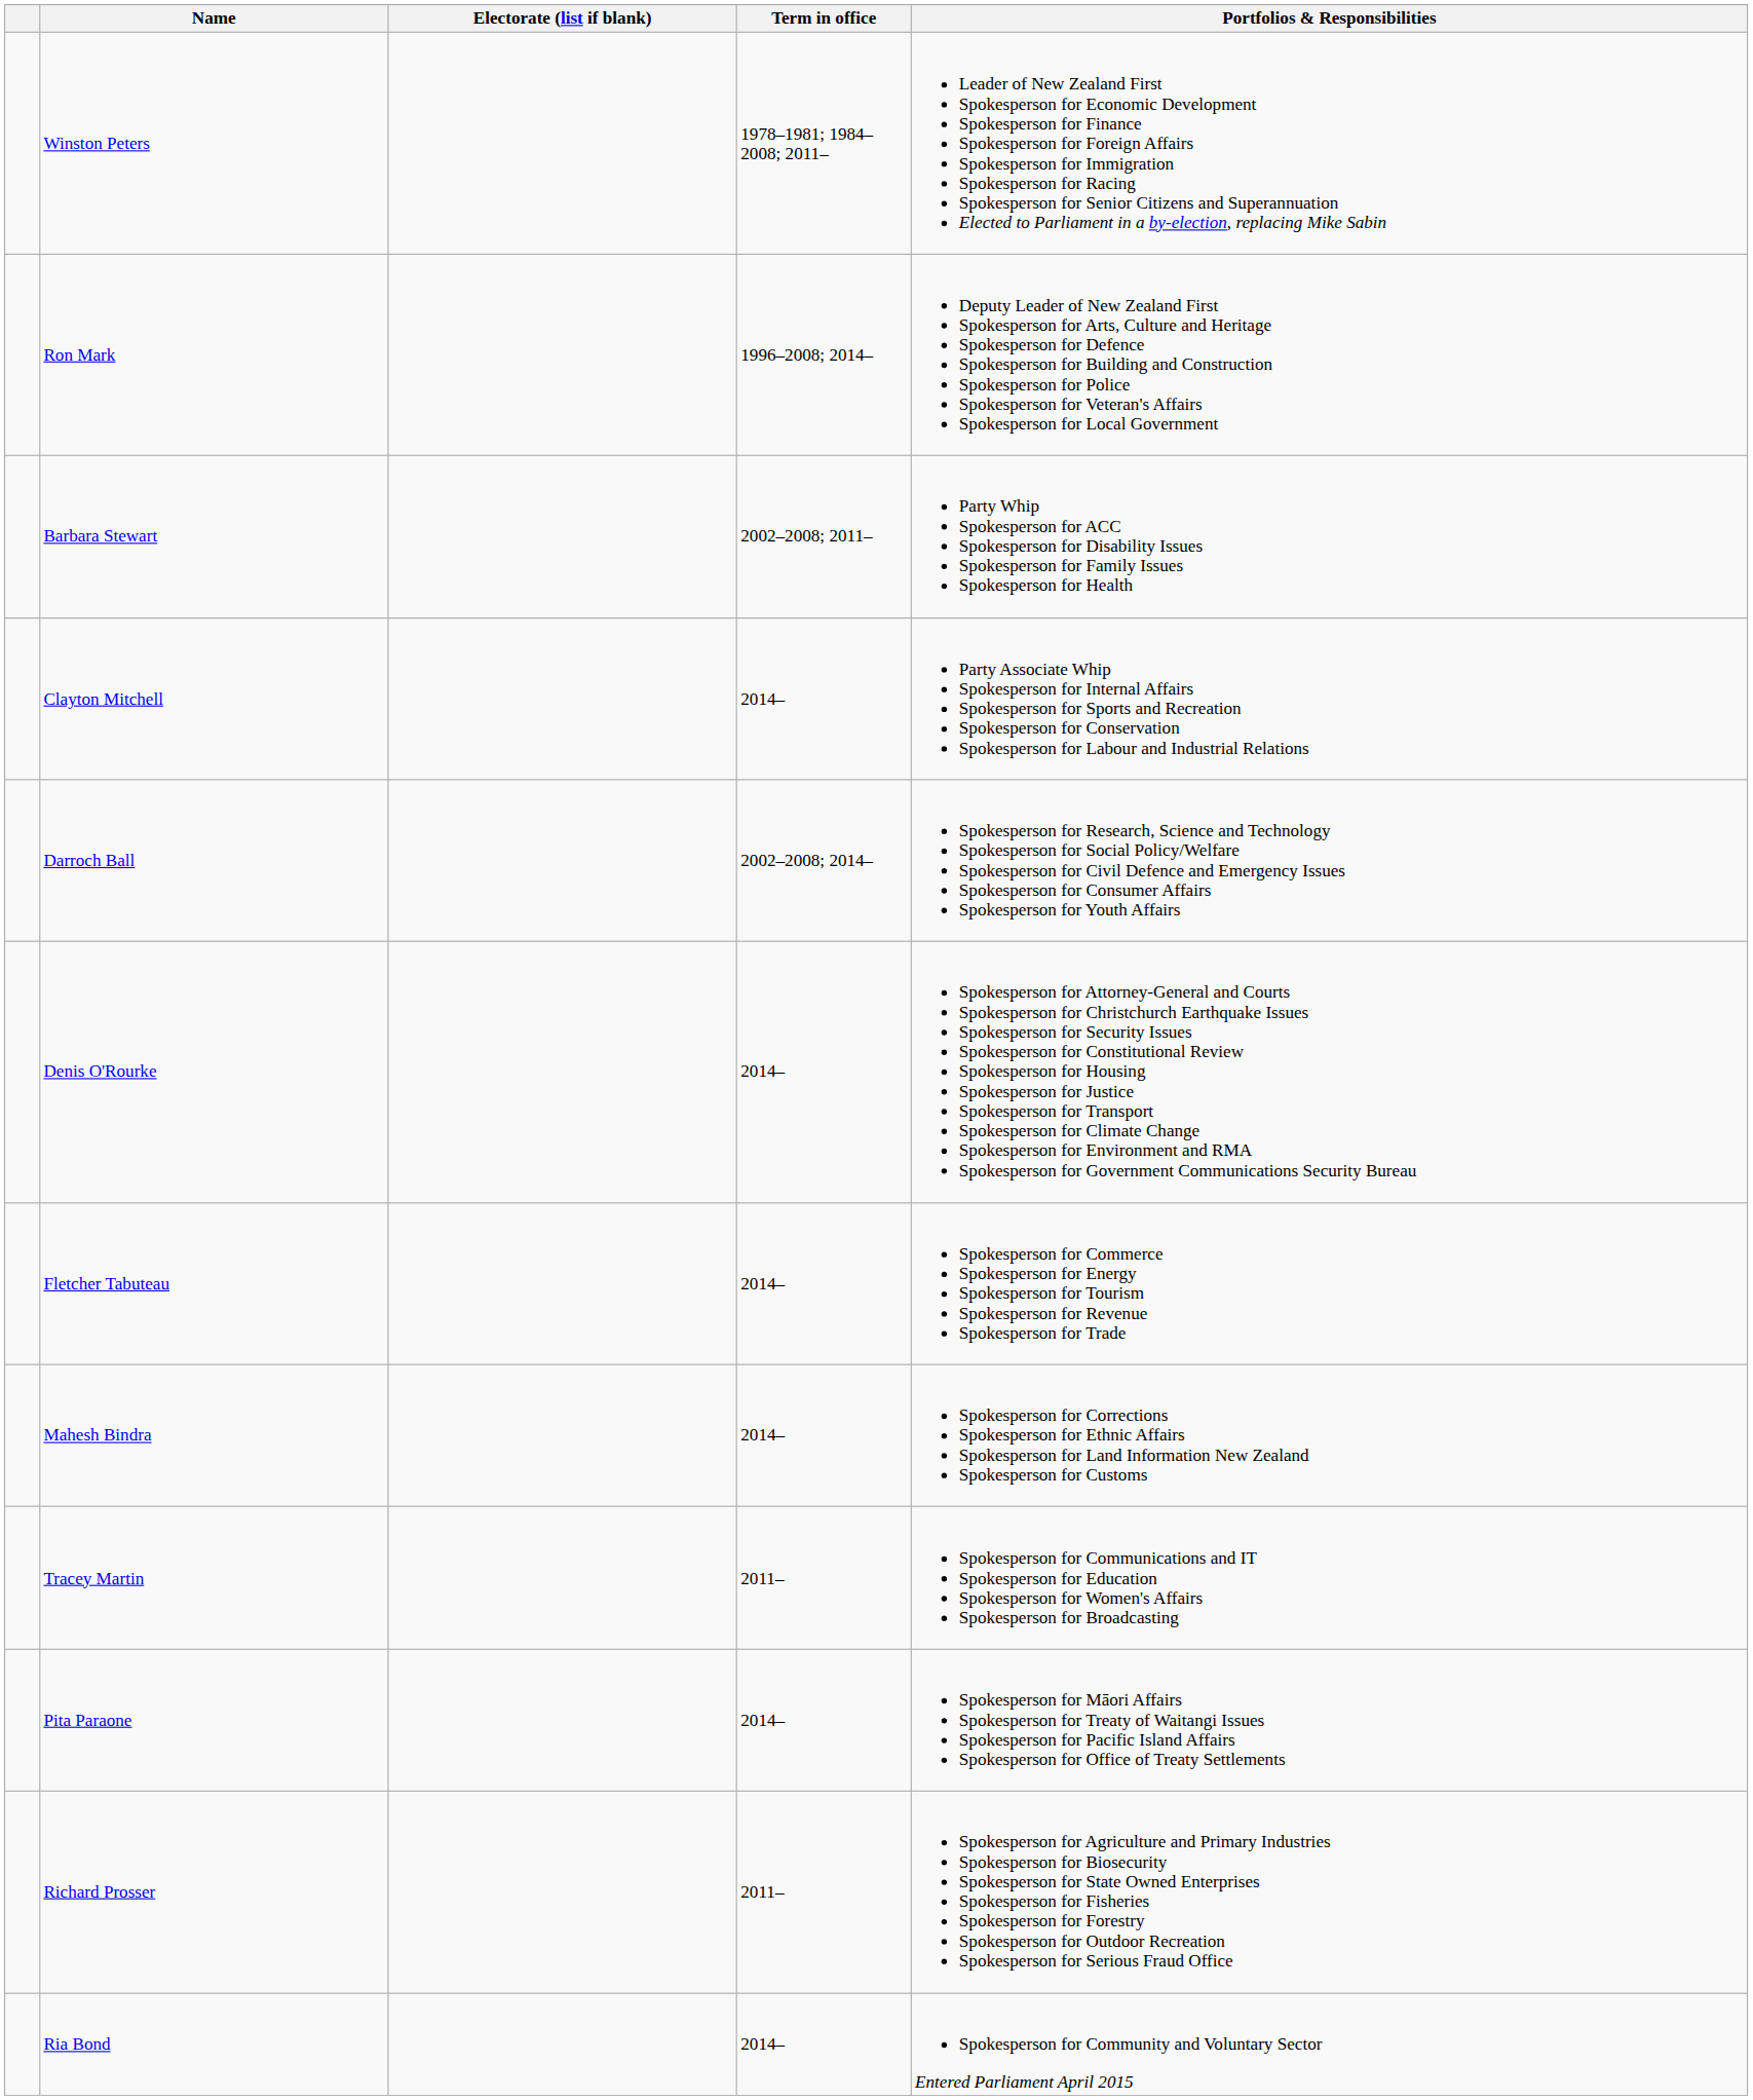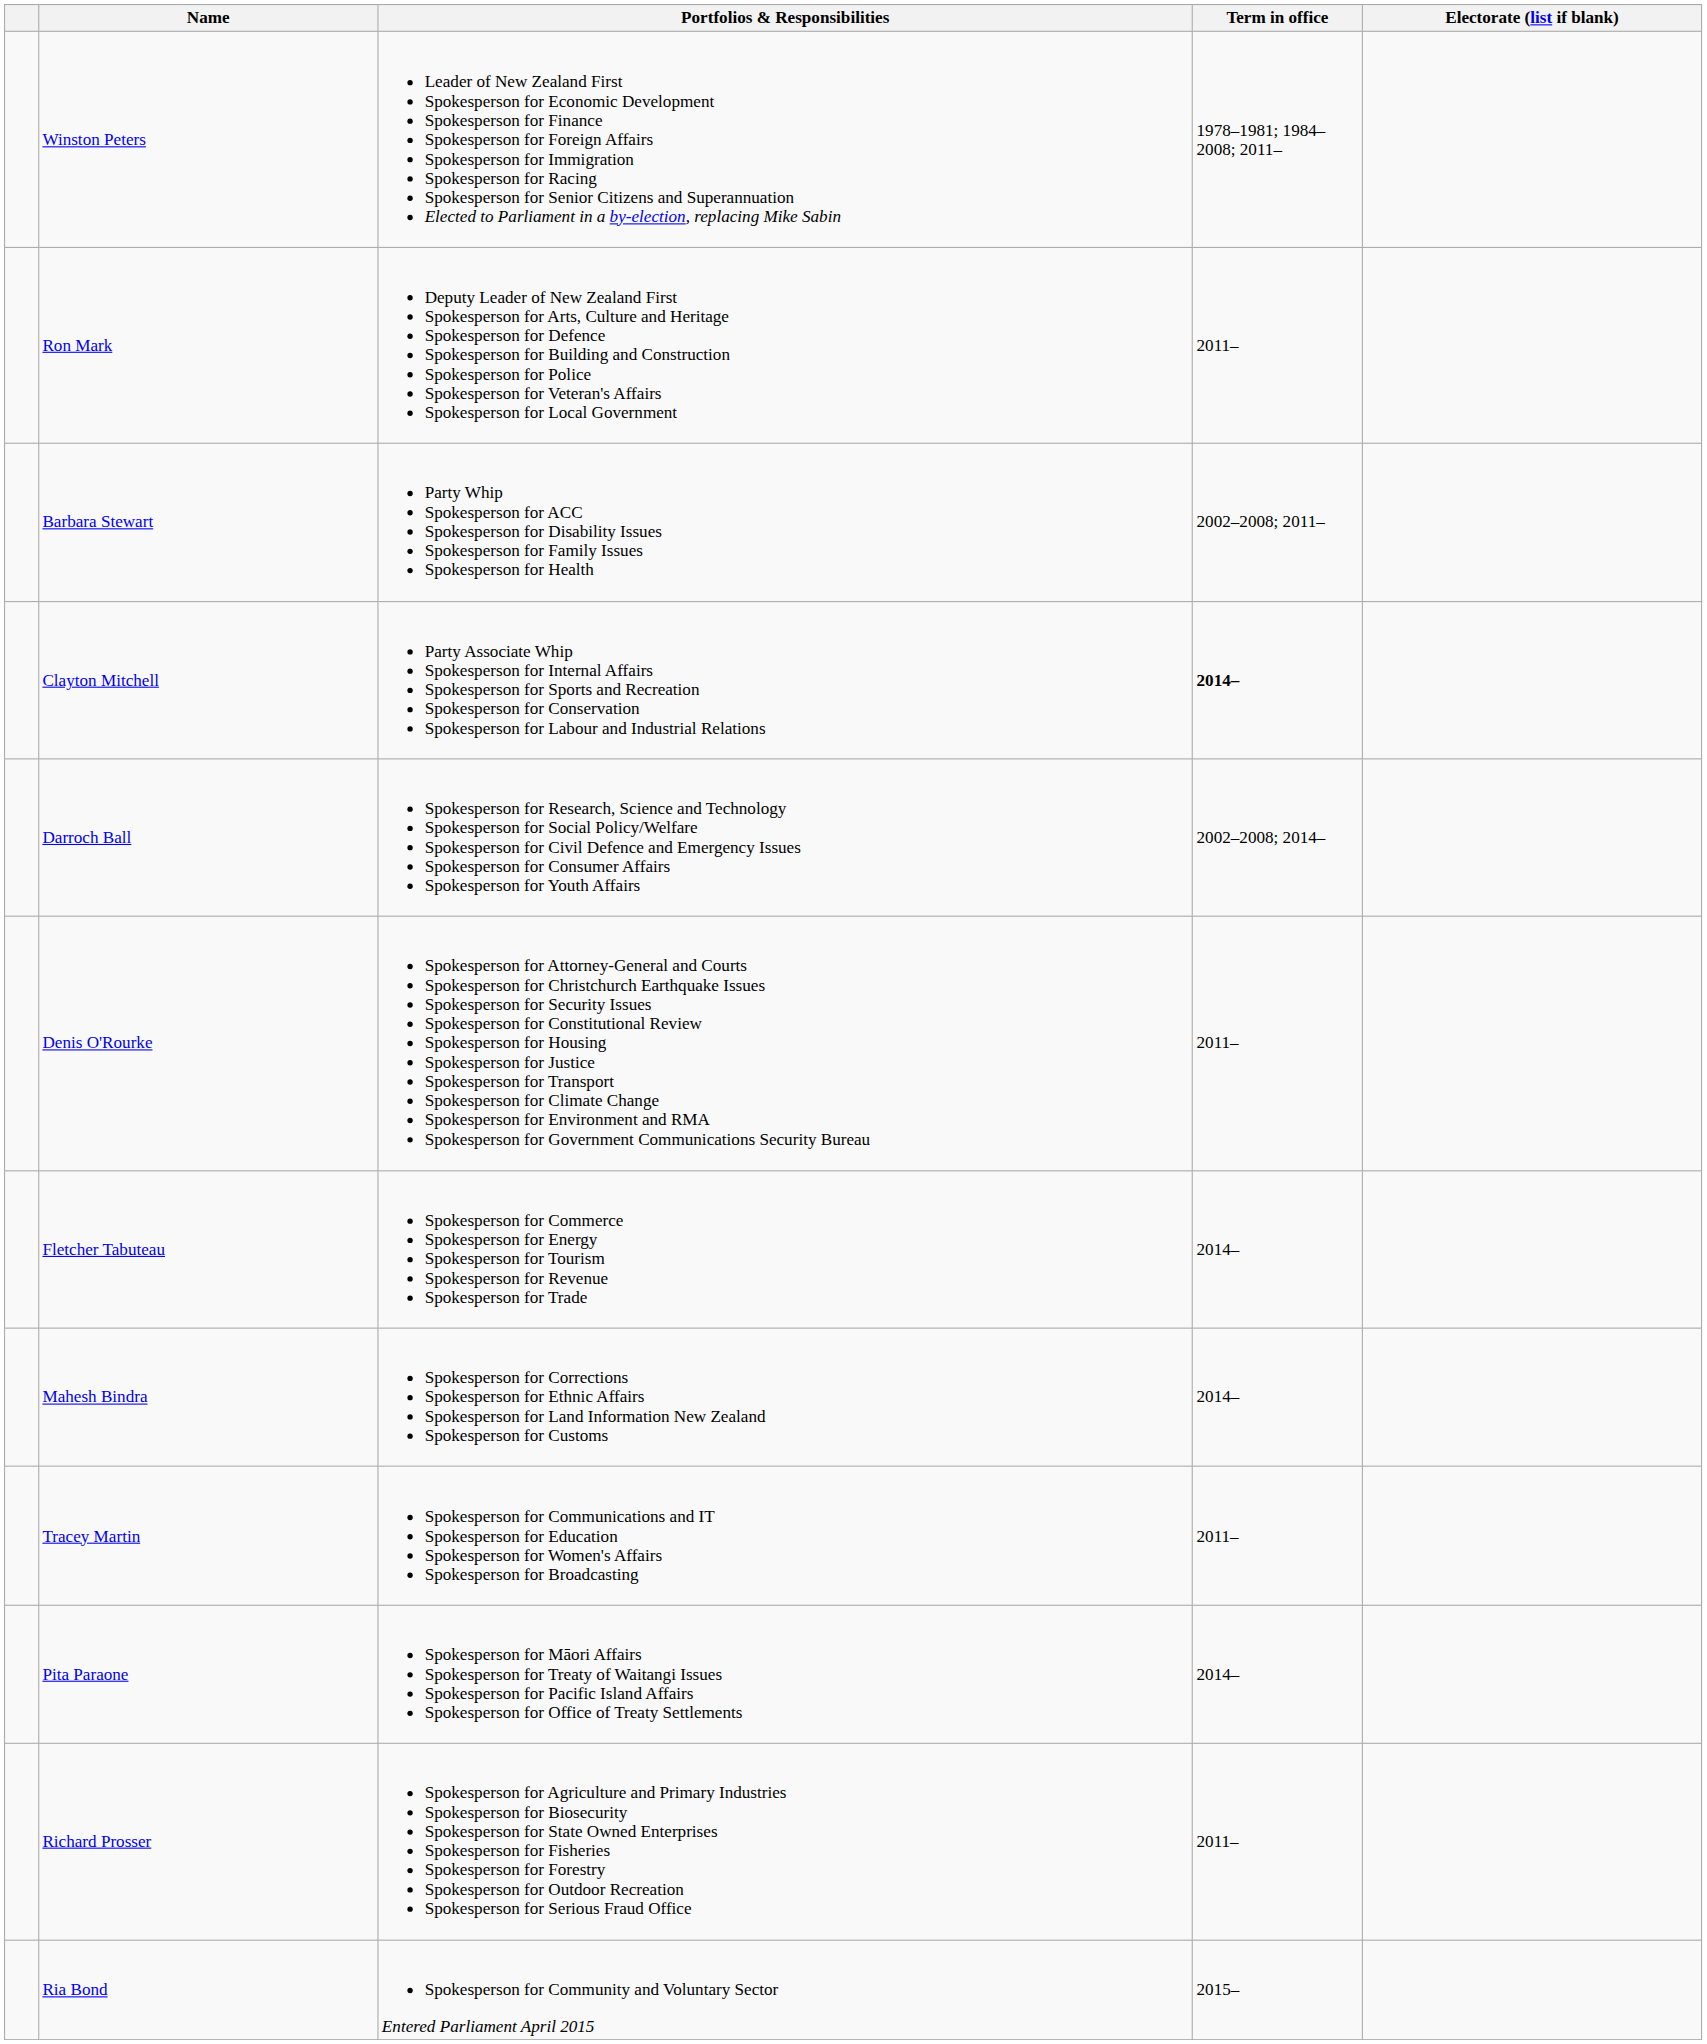columns swapped: Electorate (list if blank) <-> Portfolios & Responsibilities
Ron Mark | Term in office: 1996–2008; 2014– -> 2011–
Clayton Mitchell | Term in office: normal -> bold
Denis O'Rourke | Term in office: 2014– -> 2011–
Ria Bond | Term in office: 2014– -> 2015–
